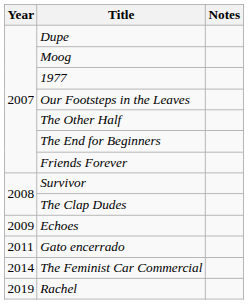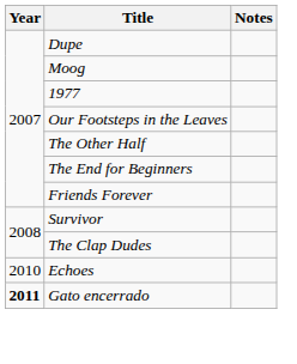Echoes | Year: 2009 -> 2010
Gato encerrado | Year: normal -> bold
- row: 2014 | The Feminist Car Commercial
- row: 2019 | Rachel
